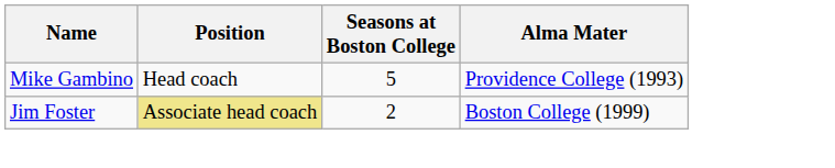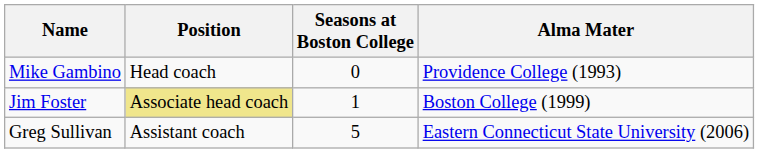Mike Gambino | Seasons at Boston College: 5 -> 0
Jim Foster | Seasons at Boston College: 2 -> 1
+ row: Greg Sullivan | Assistant coach | 5 | Eastern Connecticut State University (2006)
